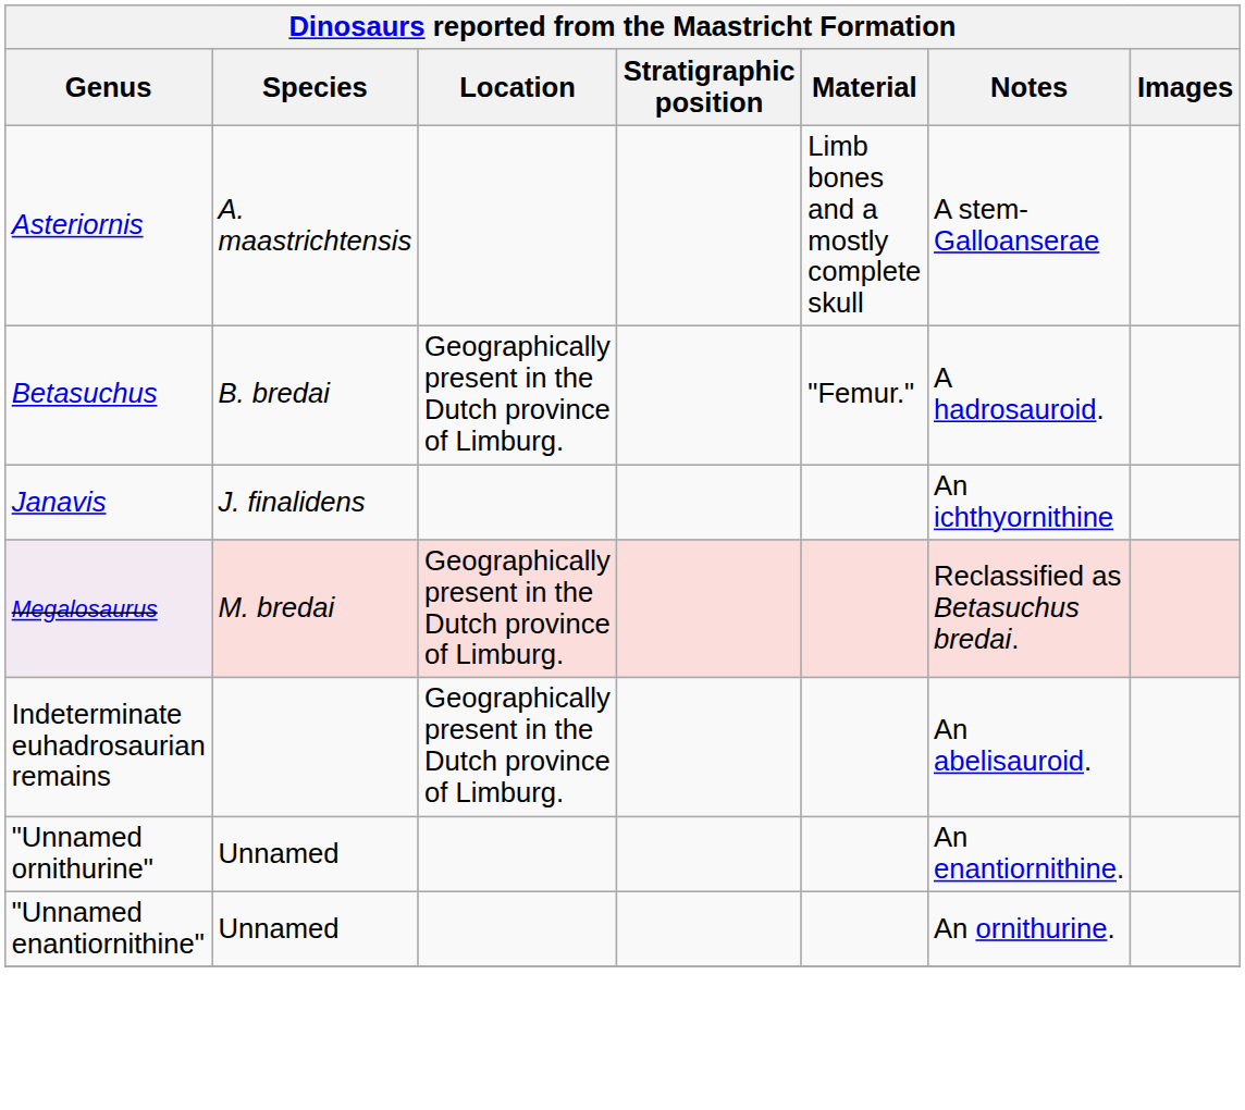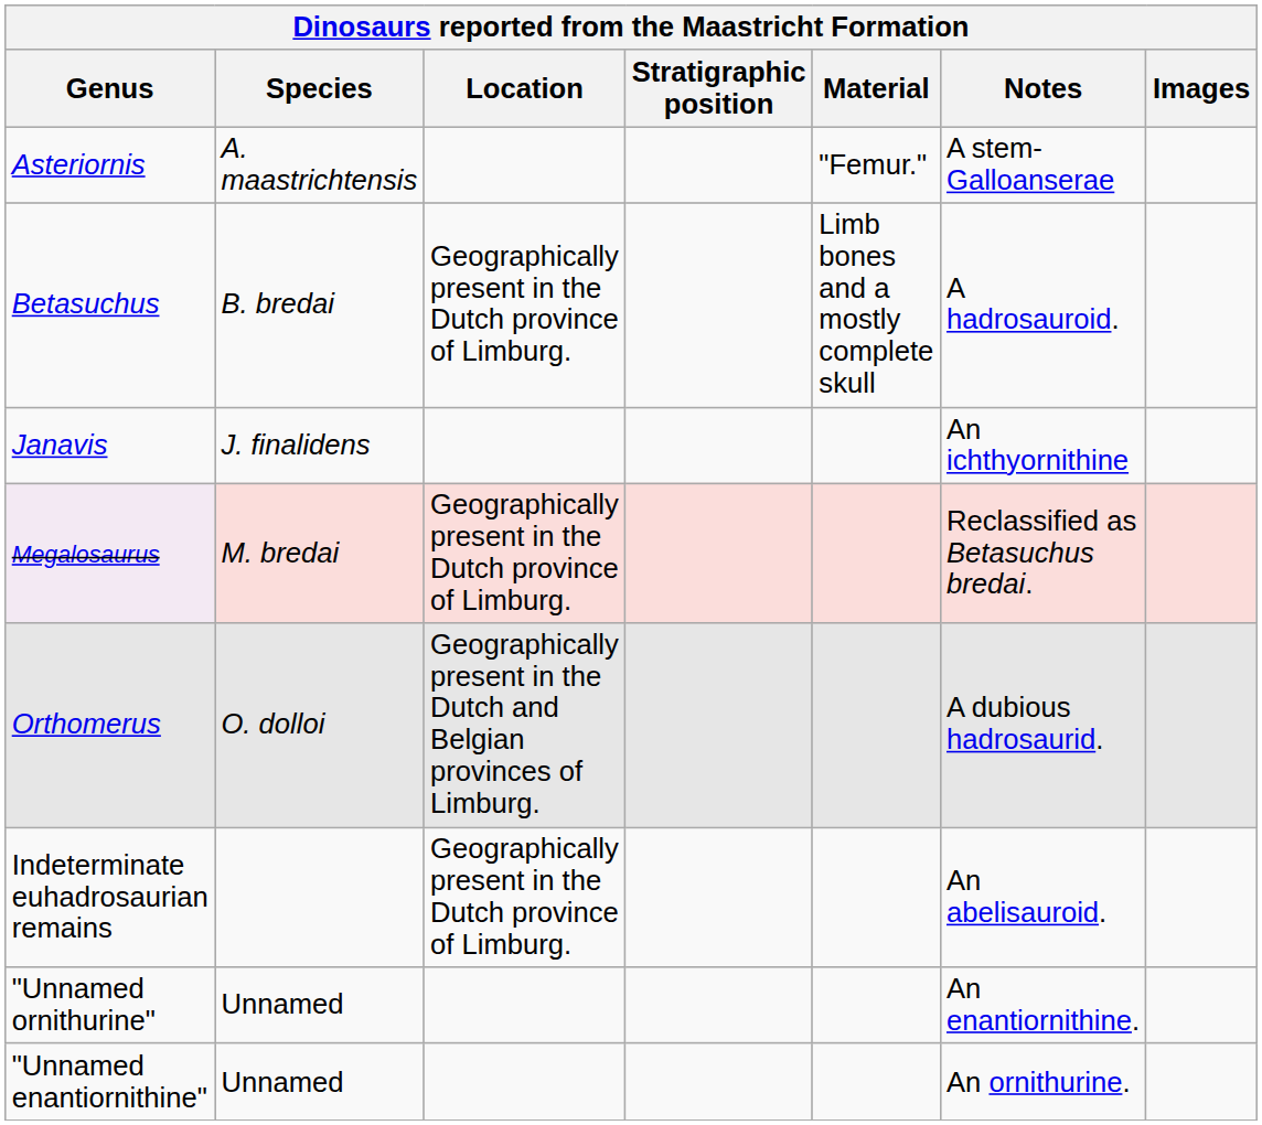Asteriornis | Material: Limb bones and a mostly complete skull -> "Femur."
Betasuchus | Material: "Femur." -> Limb bones and a mostly complete skull
+ row: Orthomerus | O. dolloi | Geographically present in the Dutch and Belgian provinces of Limburg. | A dubious hadrosaurid.
